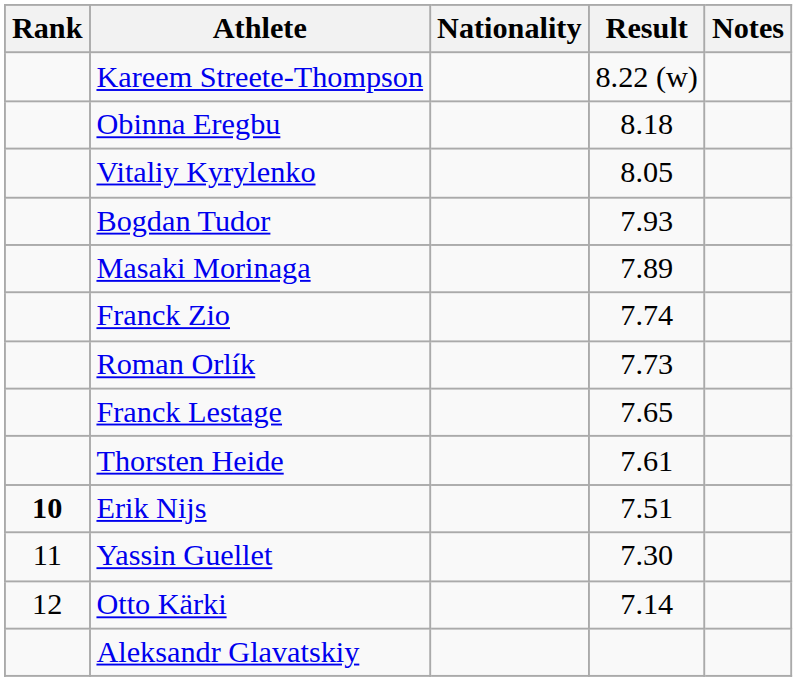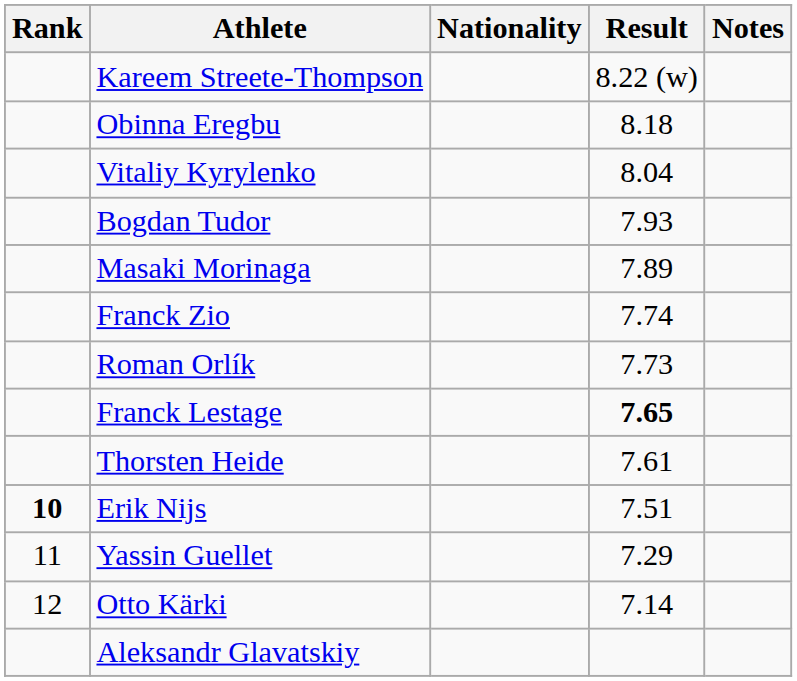Vitaliy Kyrylenko | Result: 8.05 -> 8.04
Franck Lestage | Result: normal -> bold
Yassin Guellet | Result: 7.30 -> 7.29
